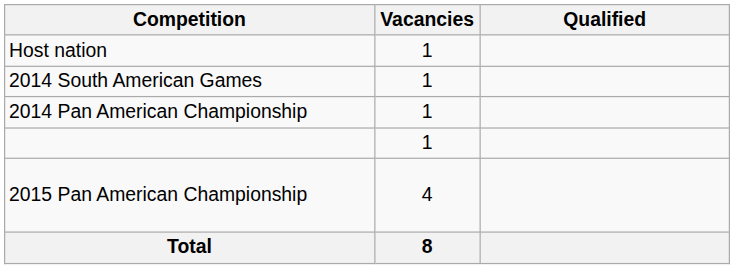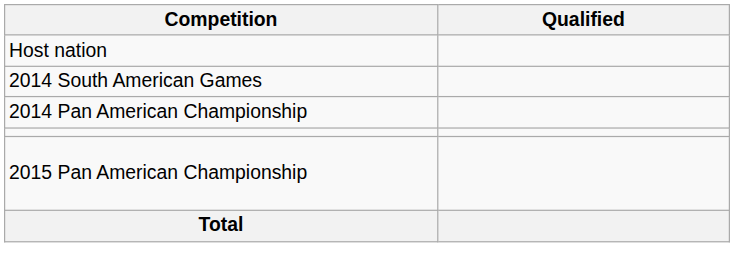- column: Vacancies | 1 | 1 | 1 | 1 | 4 | 8
